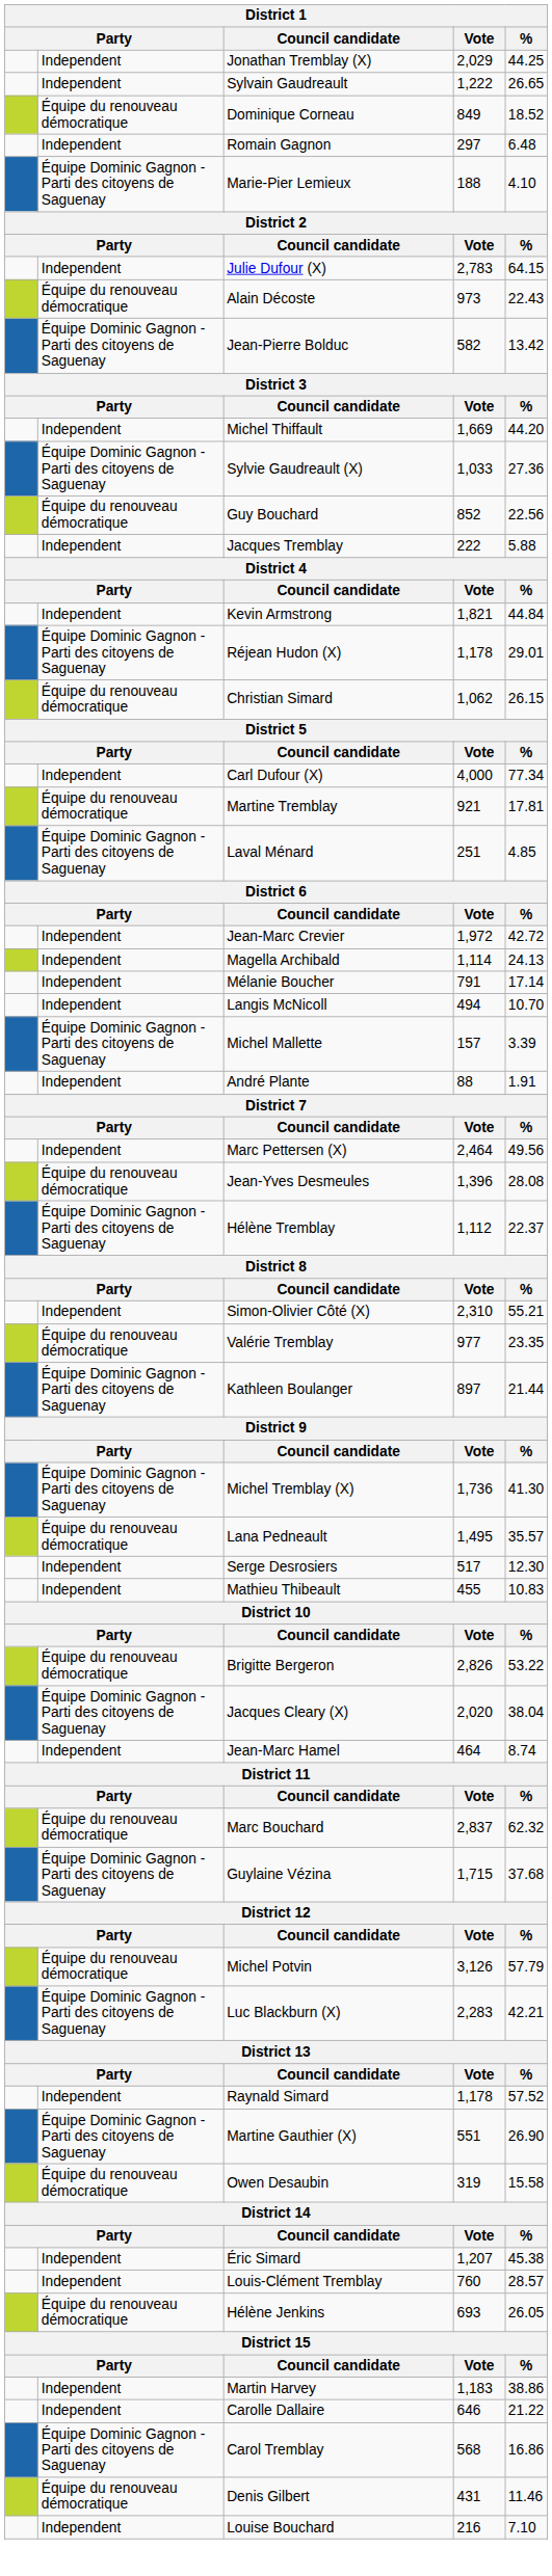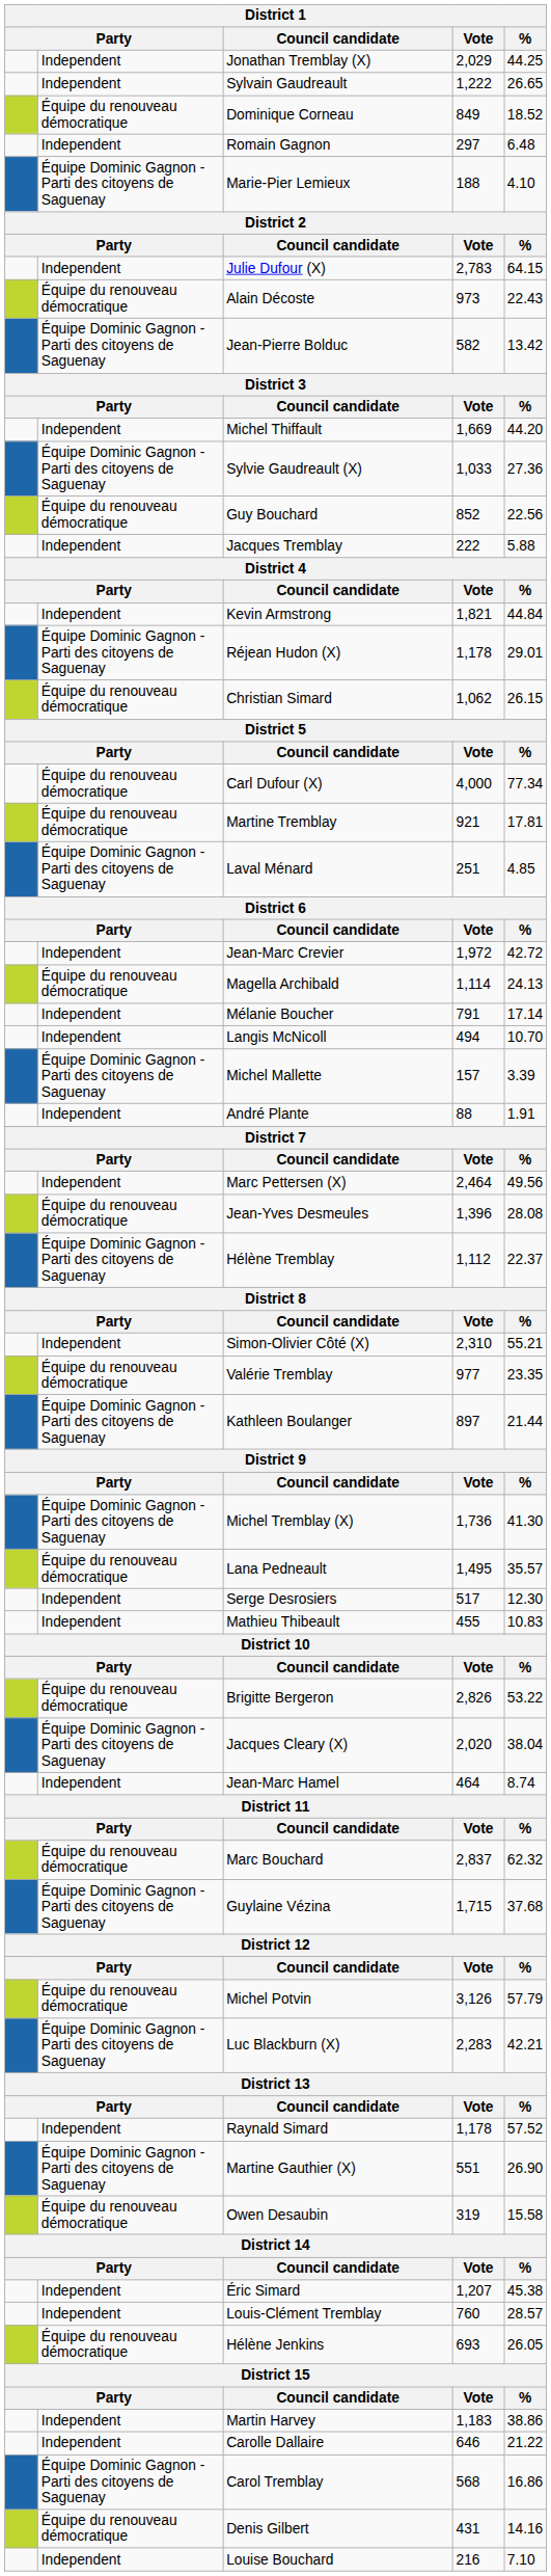Carl Dufour (X) | column 2: Independent -> Équipe du renouveau démocratique
Magella Archibald | column 2: Independent -> Équipe du renouveau démocratique
Denis Gilbert | %: 11.46 -> 14.16
